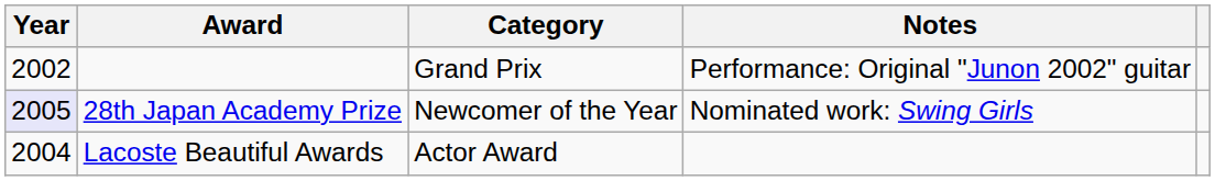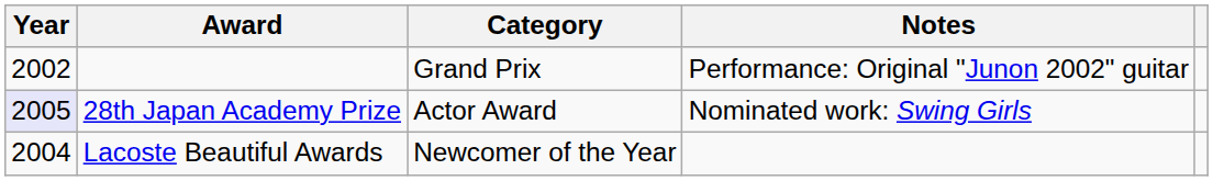28th Japan Academy Prize | Category: Newcomer of the Year -> Actor Award
Lacoste Beautiful Awards | Category: Actor Award -> Newcomer of the Year
